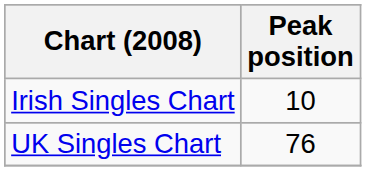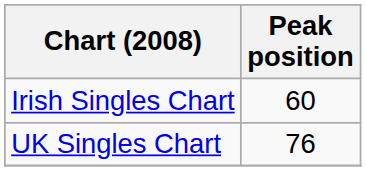Irish Singles Chart | Peak position: 10 -> 60
